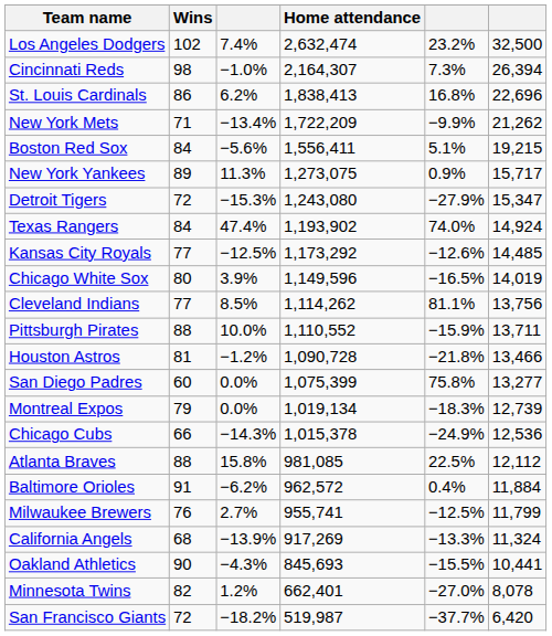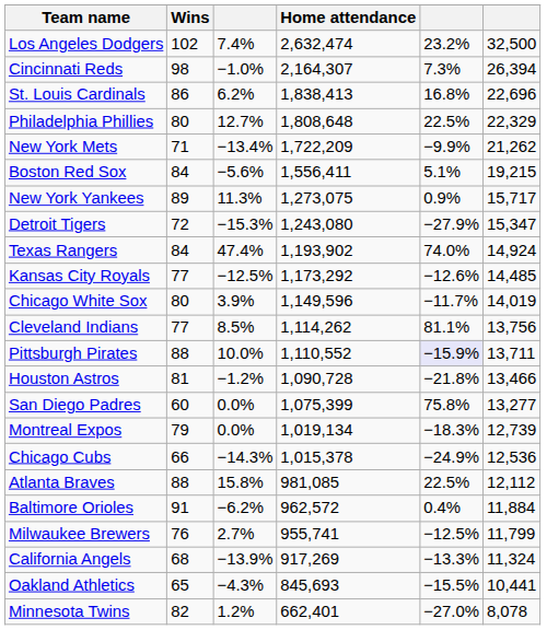+ row: Philadelphia Phillies | 80 | 12.7% | 1,808,648 | 22.5% | 22,329
Chicago White Sox | column 5: −16.5% -> −11.7%
Pittsburgh Pirates | column 5: no background -> lavender background
Oakland Athletics | Wins: 90 -> 65
- row: San Francisco Giants | 72 | −18.2% | 519,987 | −37.7% | 6,420
